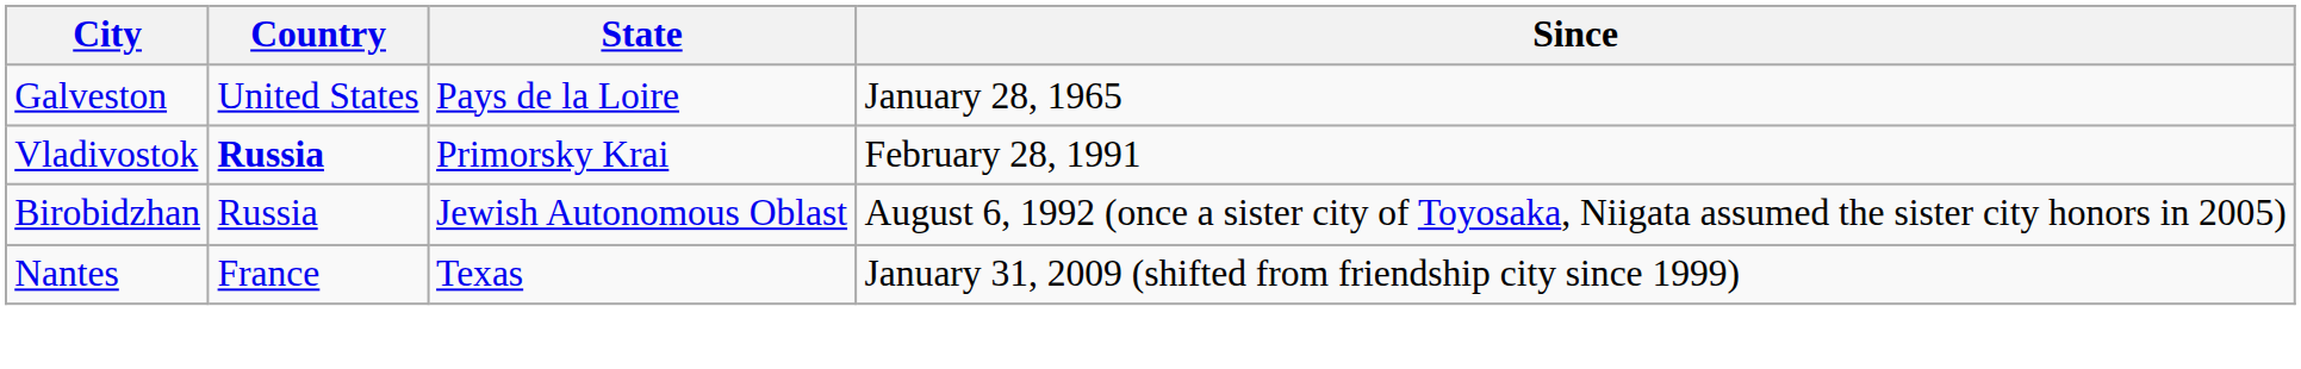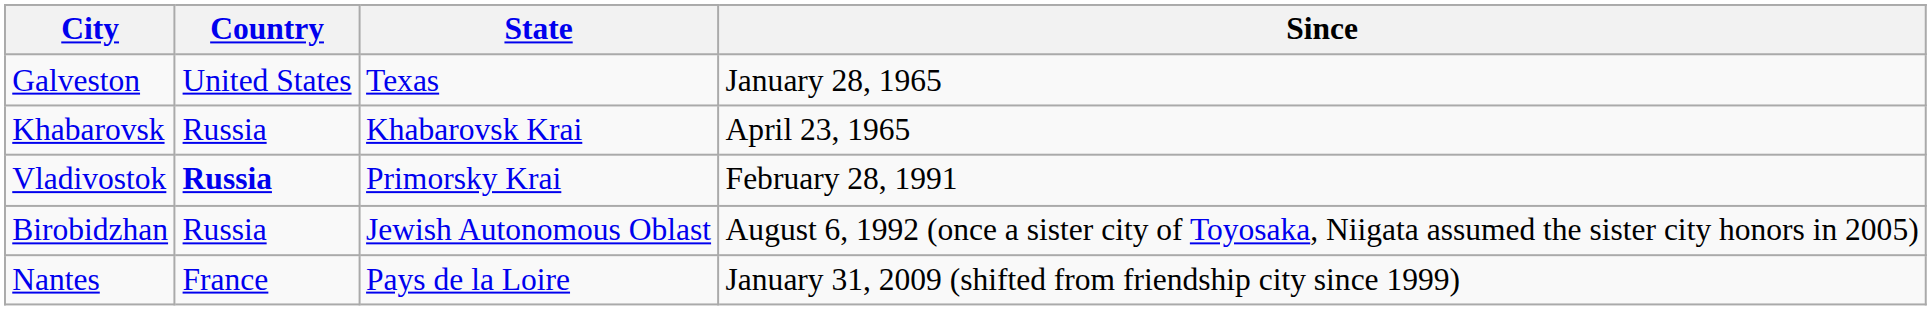Galveston | State: Pays de la Loire -> Texas
+ row: Khabarovsk | Russia | Khabarovsk Krai | April 23, 1965
Nantes | State: Texas -> Pays de la Loire
